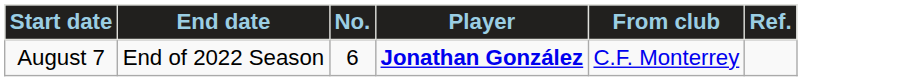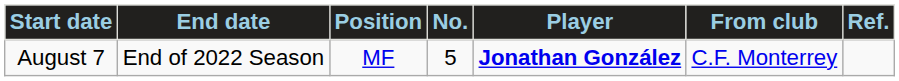+ column: Position | MF
August 7 | No.: 6 -> 5
